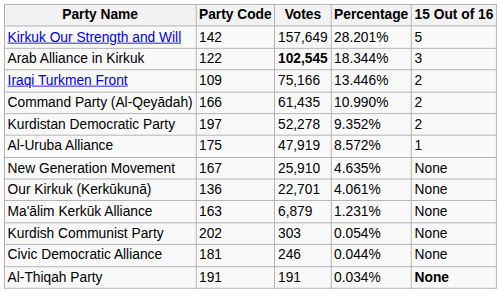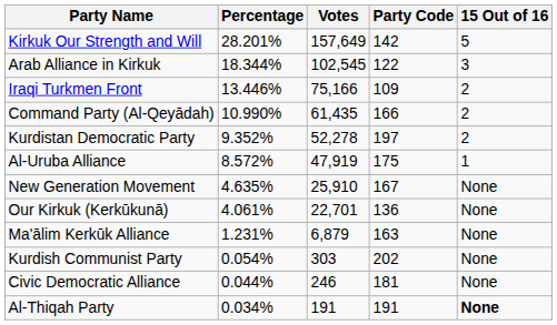columns swapped: Party Code <-> Percentage
Arab Alliance in Kirkuk | Votes: bold -> normal
